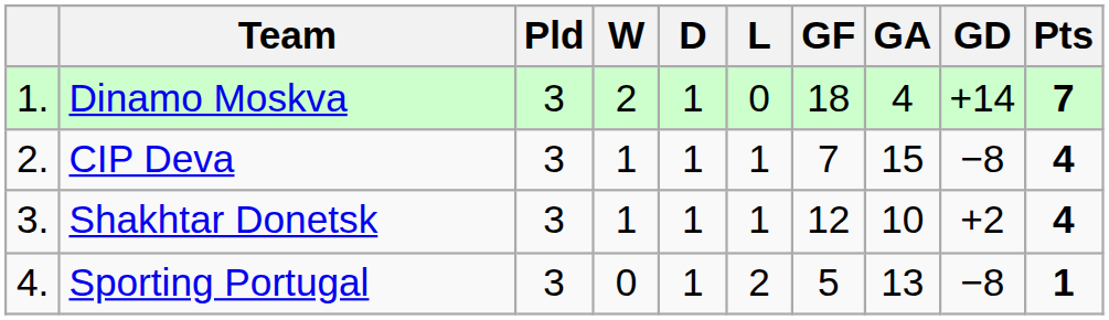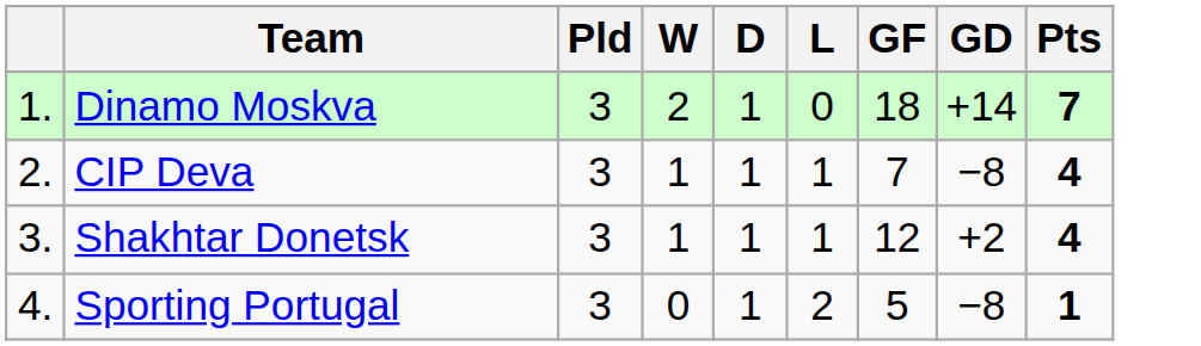- column: GA | 4 | 15 | 10 | 13
